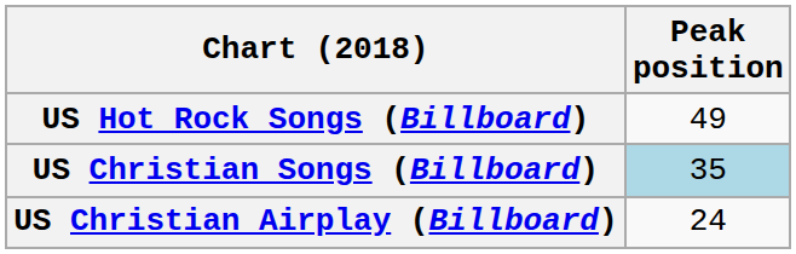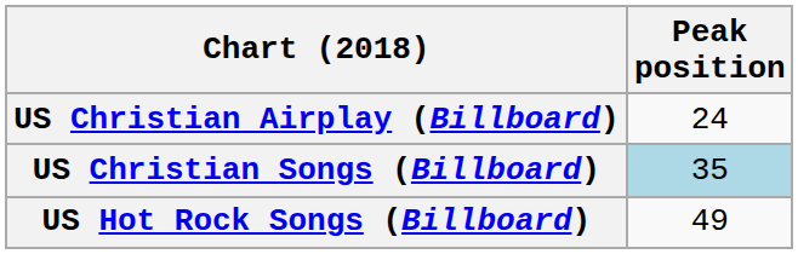rows swapped: US Christian Airplay (Billboard) <-> US Hot Rock Songs (Billboard)
